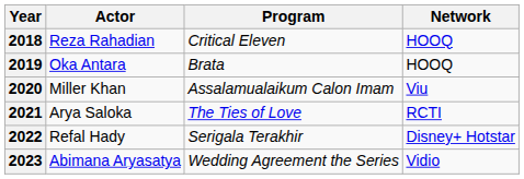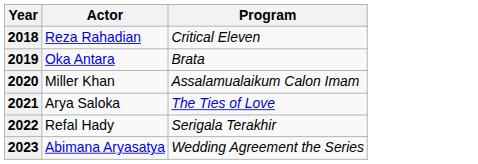- column: Network | HOOQ | HOOQ | Viu | RCTI | Disney+ Hotstar | Vidio
